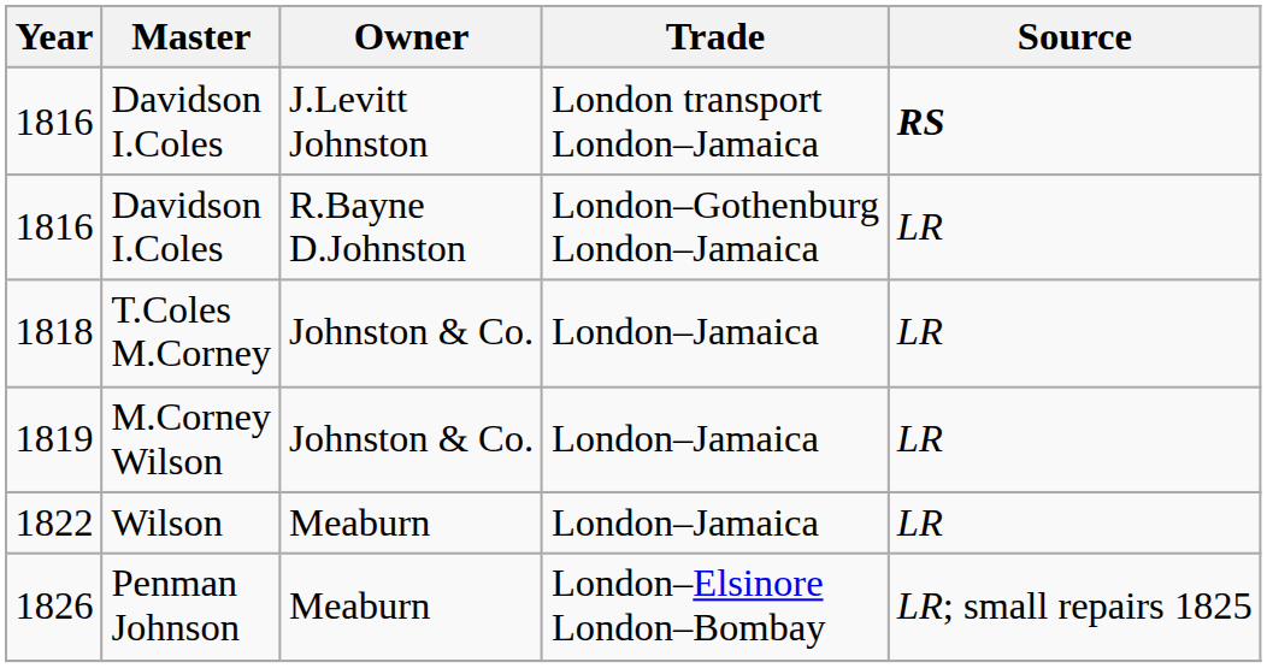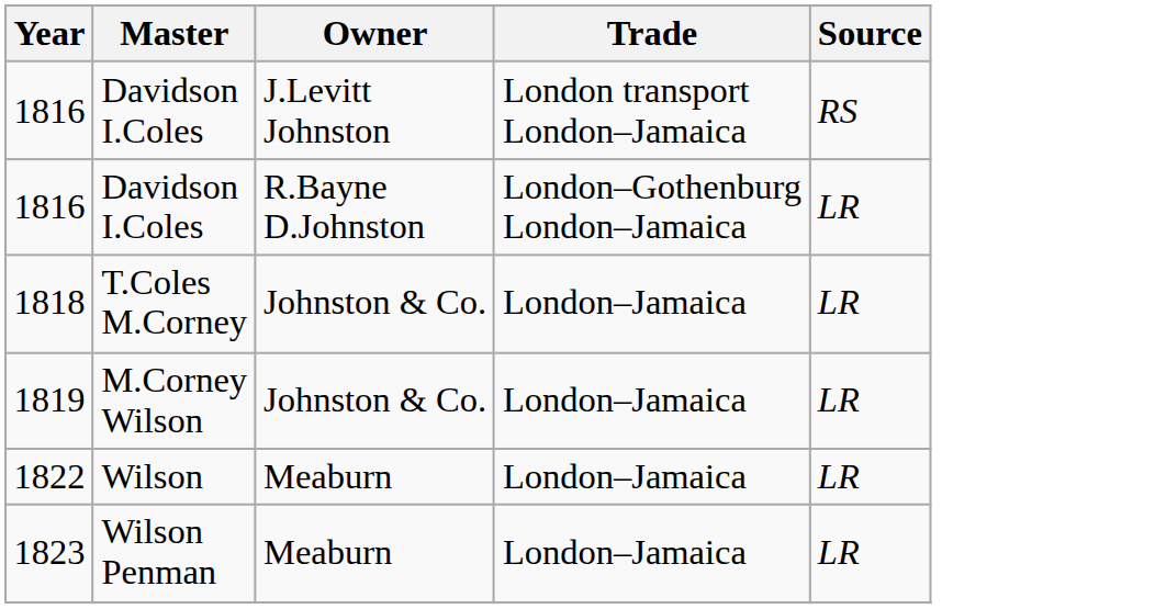1816 / J.Levitt Johnston | Source: bold -> normal
+ row: 1823 | Wilson Penman | Meaburn | London–Jamaica | LR
- row: 1826 | Penman Johnson | Meaburn | London–Elsinore London–Bombay | LR; small repairs 1825
